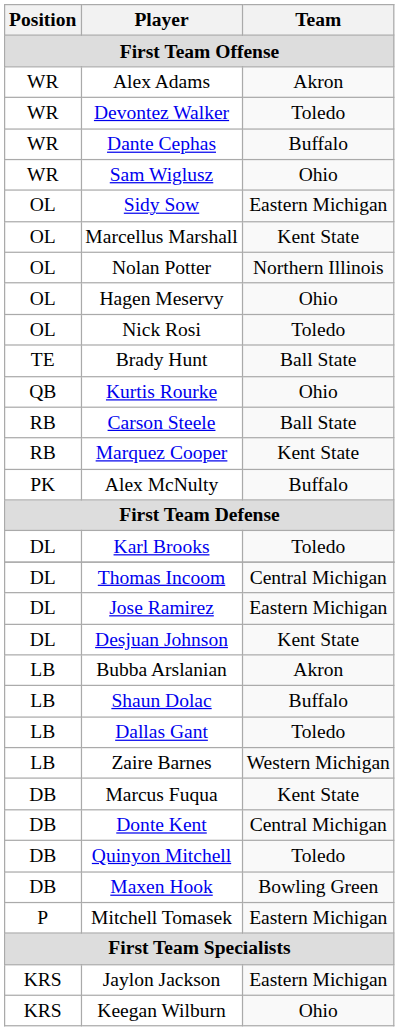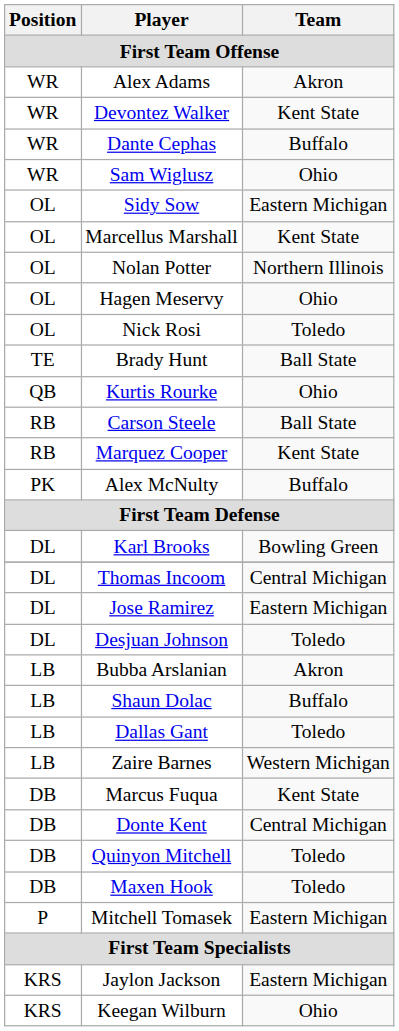Devontez Walker | Team: Toledo -> Kent State
Karl Brooks | Team: Toledo -> Bowling Green
Desjuan Johnson | Team: Kent State -> Toledo
Maxen Hook | Team: Bowling Green -> Toledo
